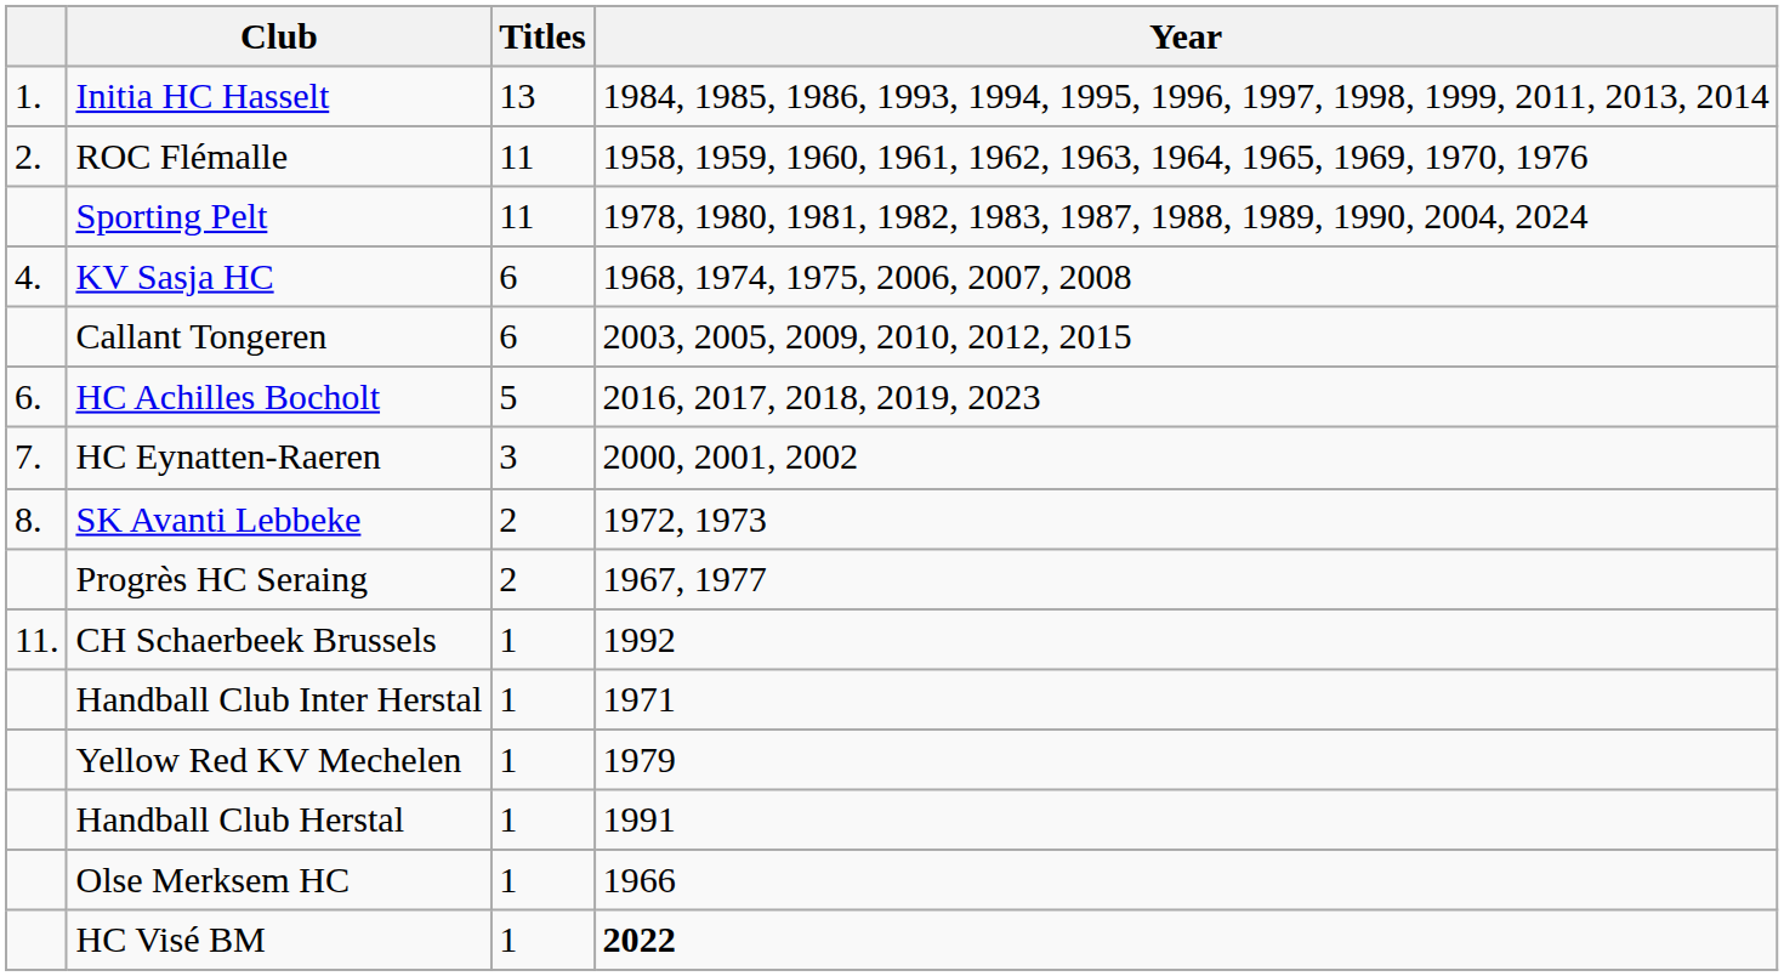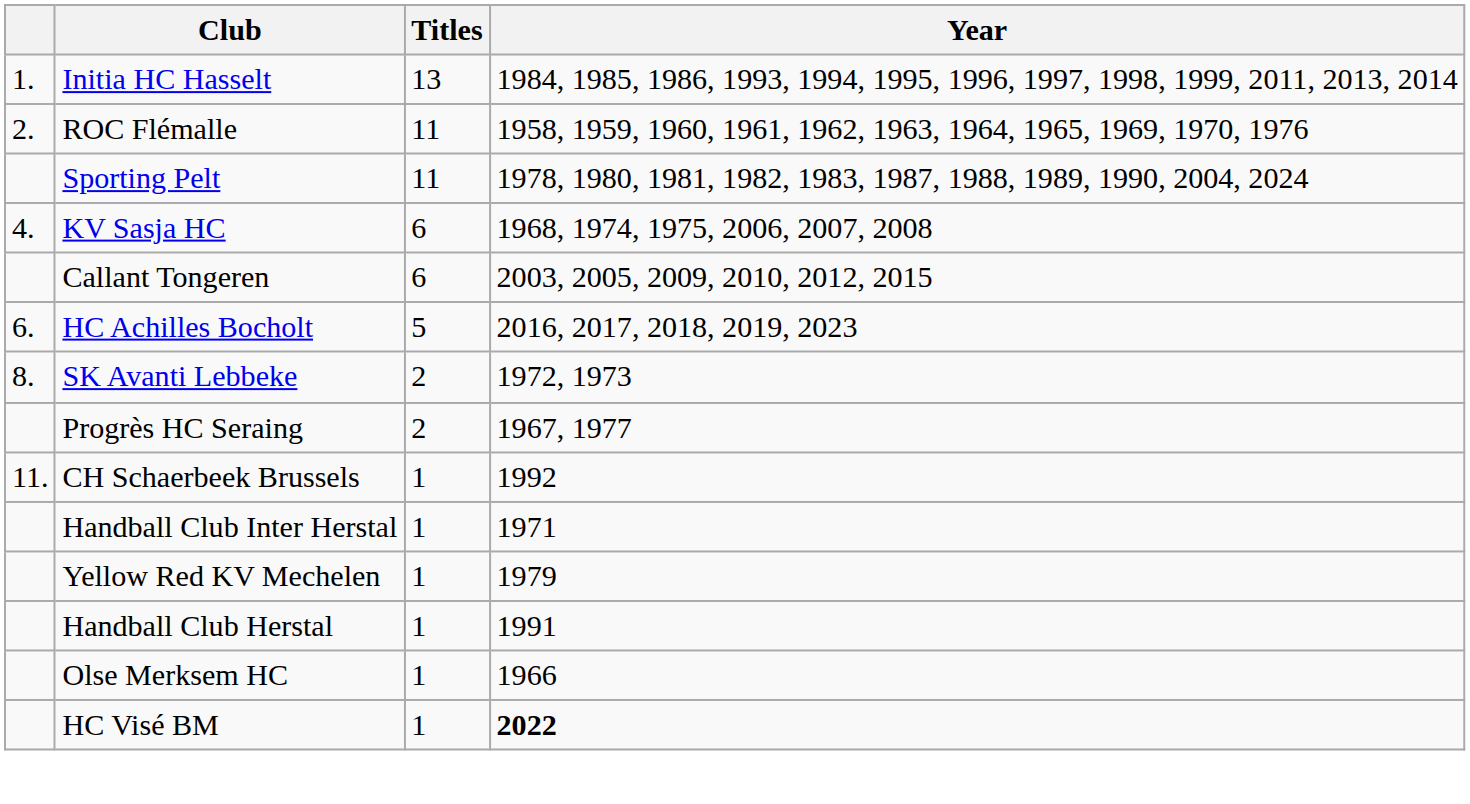- row: 7. | HC Eynatten-Raeren | 3 | 2000, 2001, 2002
